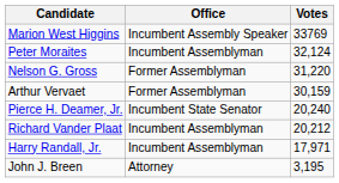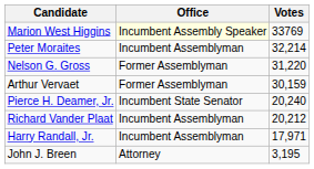Marion West Higgins | Office: no background -> lightyellow background
Peter Moraites | Votes: 32,124 -> 32,214
